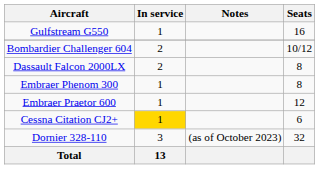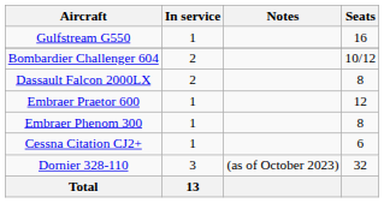rows swapped: Embraer Praetor 600 <-> Embraer Phenom 300
Cessna Citation CJ2+ | In service: gold background -> no background
